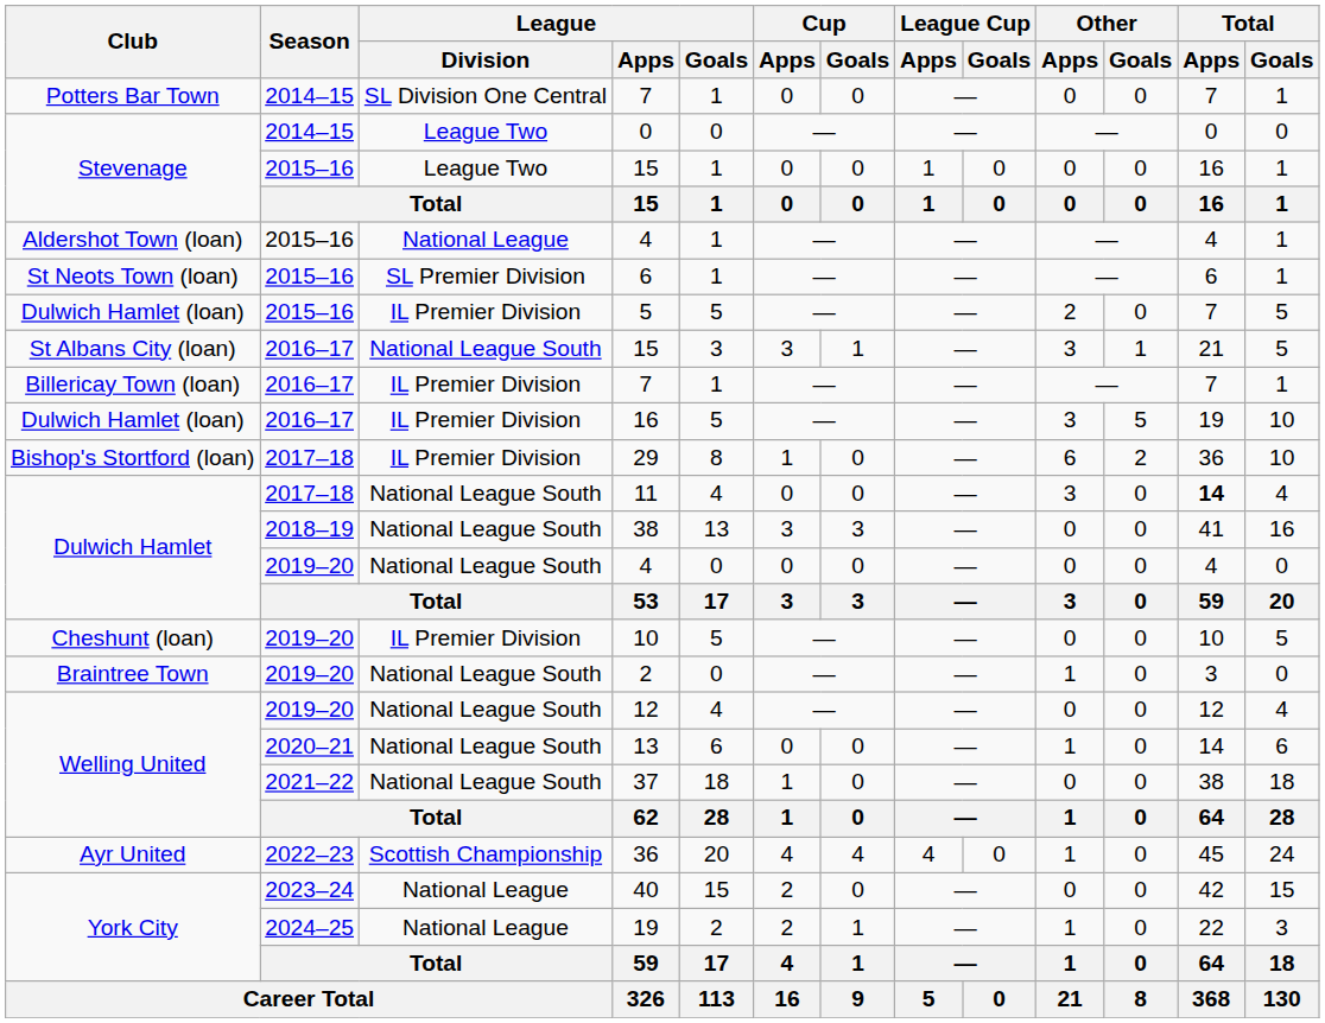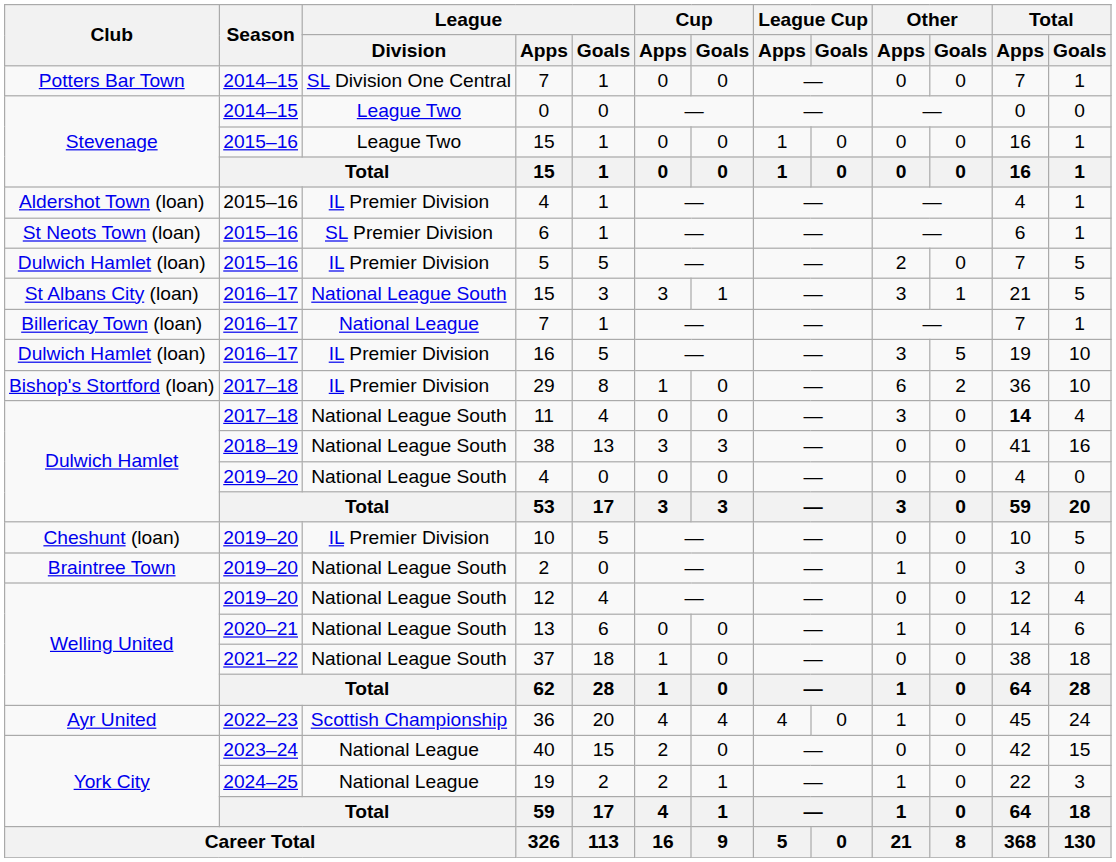Aldershot Town (loan) / 4 | League / Division: National League -> IL Premier Division
Billericay Town (loan) / 7 | League / Division: IL Premier Division -> National League
